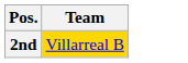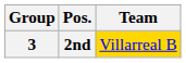+ column: Group | 3
